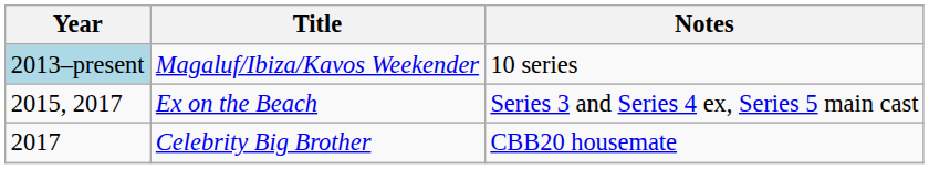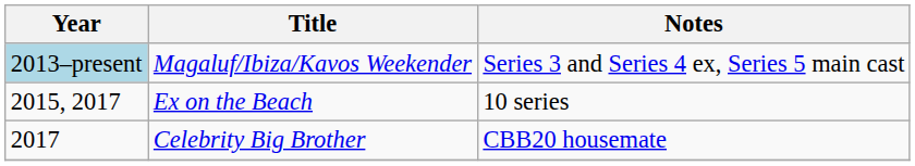Magaluf/Ibiza/Kavos Weekender | Notes: 10 series -> Series 3 and Series 4 ex, Series 5 main cast
Ex on the Beach | Notes: Series 3 and Series 4 ex, Series 5 main cast -> 10 series
